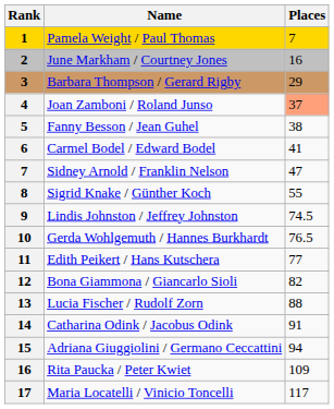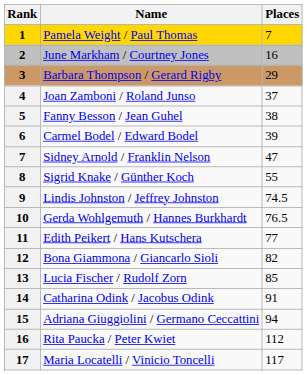Joan Zamboni / Roland Junso | Places: lightsalmon background -> no background
Carmel Bodel / Edward Bodel | Places: 41 -> 39
Lucia Fischer / Rudolf Zorn | Places: 88 -> 85
Rita Paucka / Peter Kwiet | Places: 109 -> 112
